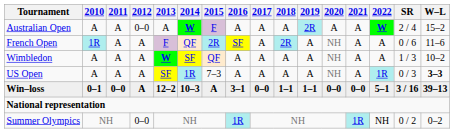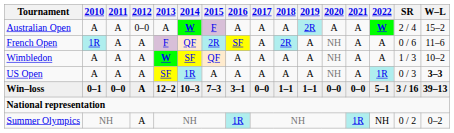US Open | 2015: 7–3 -> A
Win–loss | 2015: A -> 7–3
Summer Olympics | 2012: 0–0 -> A
